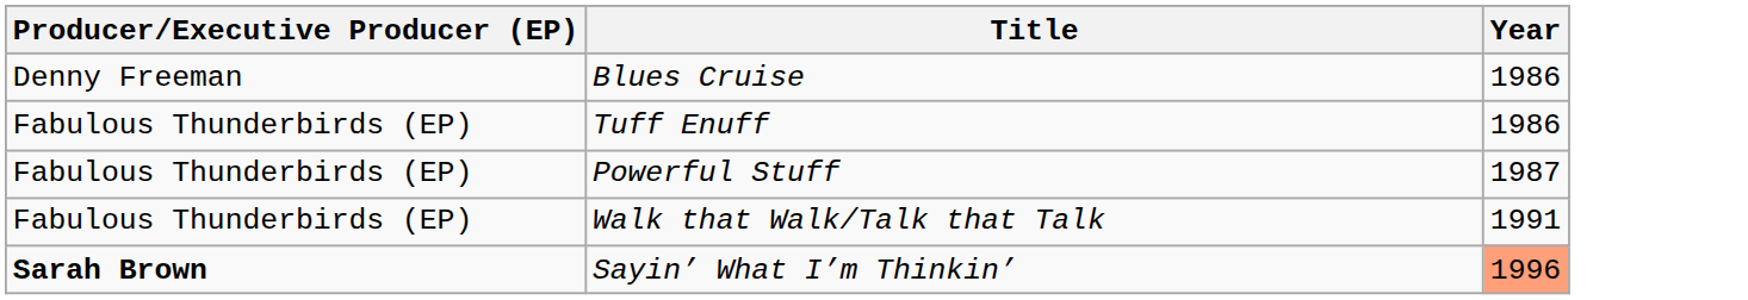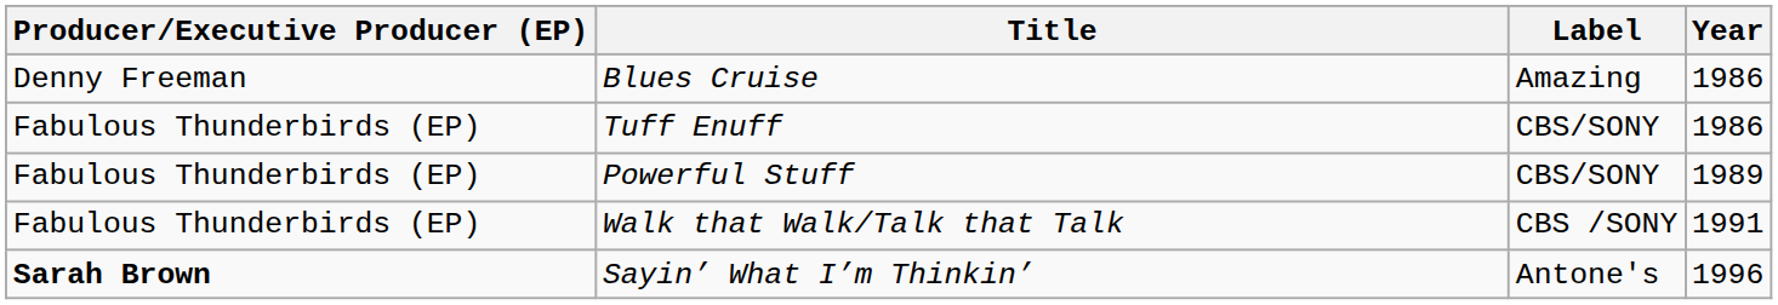+ column: Label | Amazing | CBS/SONY | CBS/SONY | CBS /SONY | Antone's
Powerful Stuff | Year: 1987 -> 1989
Sayin’ What I’m Thinkin’ | Year: lightsalmon background -> no background
